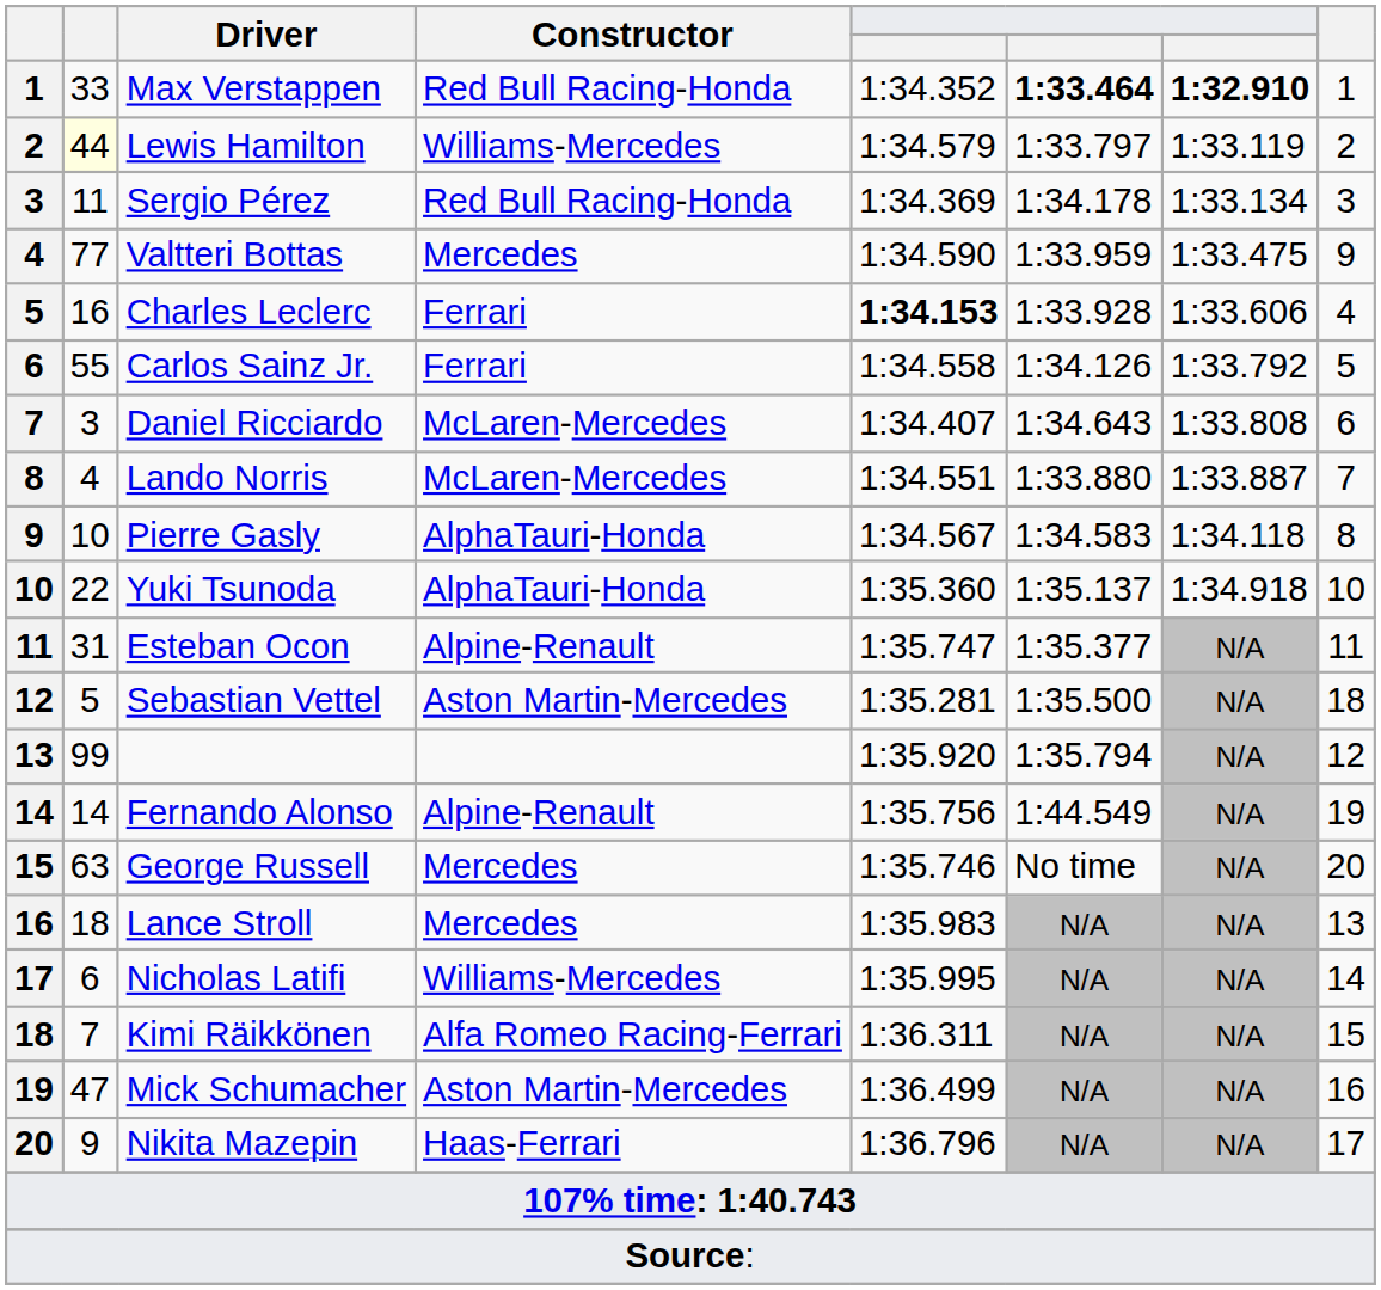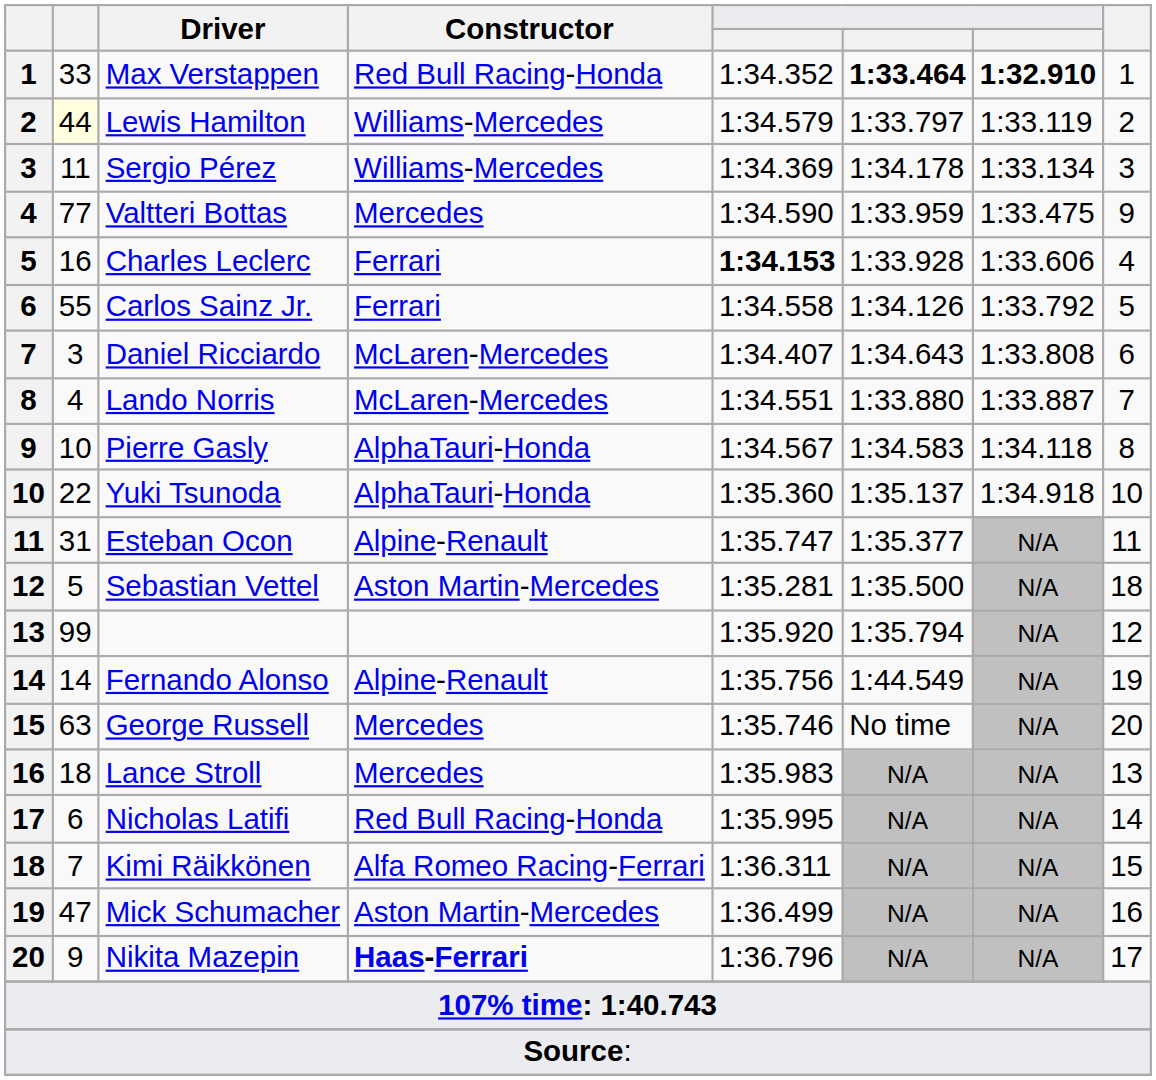Sergio Pérez | Constructor: Red Bull Racing-Honda -> Williams-Mercedes
Nicholas Latifi | Constructor: Williams-Mercedes -> Red Bull Racing-Honda
Nikita Mazepin | Constructor: normal -> bold
